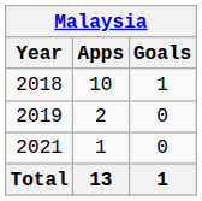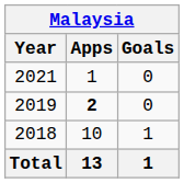rows swapped: 2018 <-> 2021
2019 | Apps: normal -> bold
